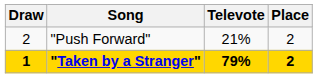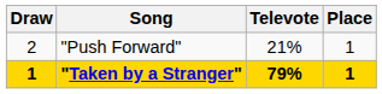"Push Forward" | Place: 2 -> 1
"Taken by a Stranger" | Place: 2 -> 1
